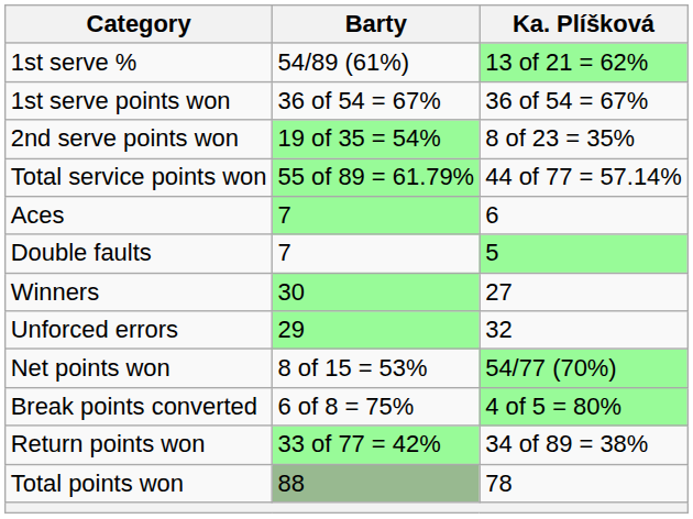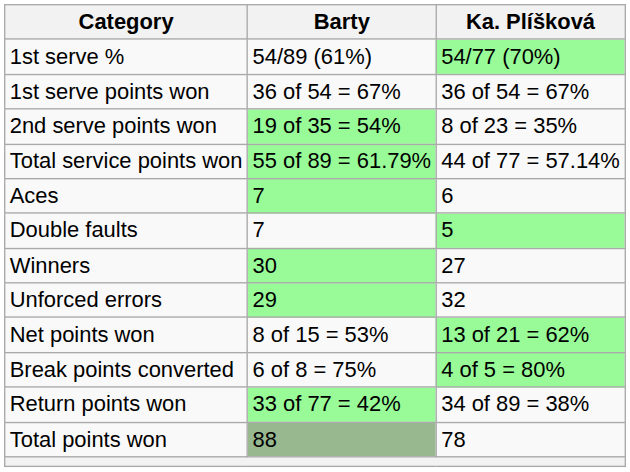1st serve % | Ka. Plíšková: 13 of 21 = 62% -> 54/77 (70%)
Net points won | Ka. Plíšková: 54/77 (70%) -> 13 of 21 = 62%
